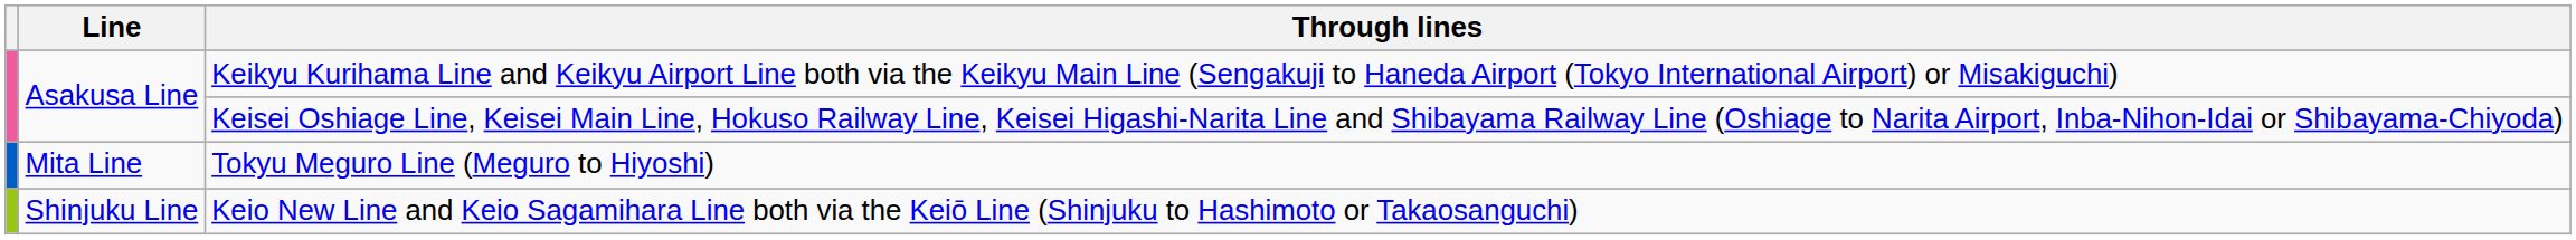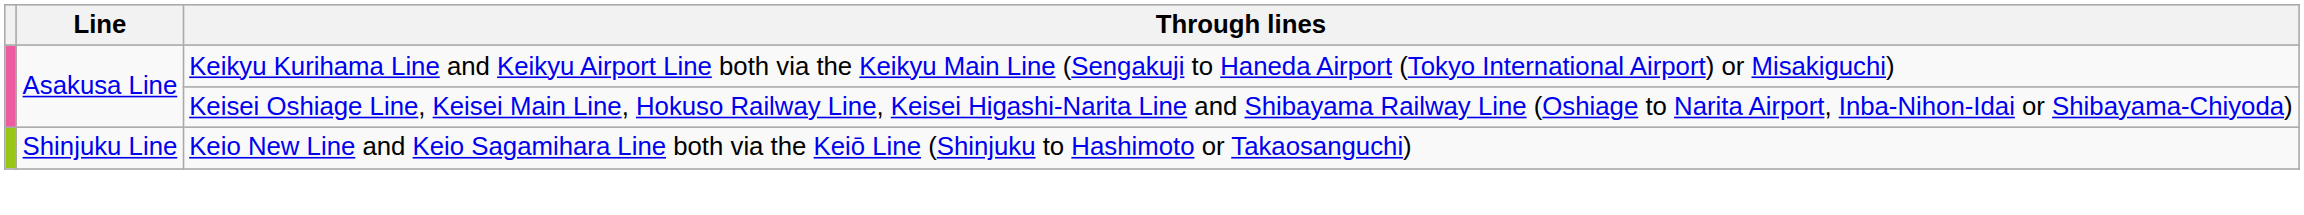- row: Mita Line | Tokyu Meguro Line (Meguro to Hiyoshi)
